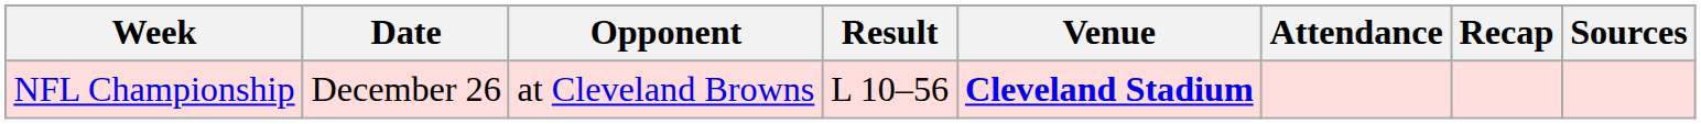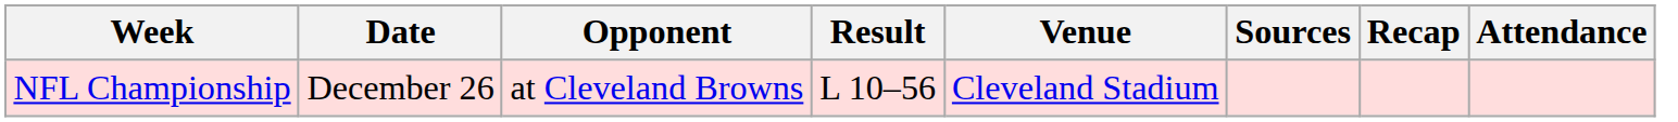columns swapped: Attendance <-> Sources
NFL Championship | Venue: bold -> normal
